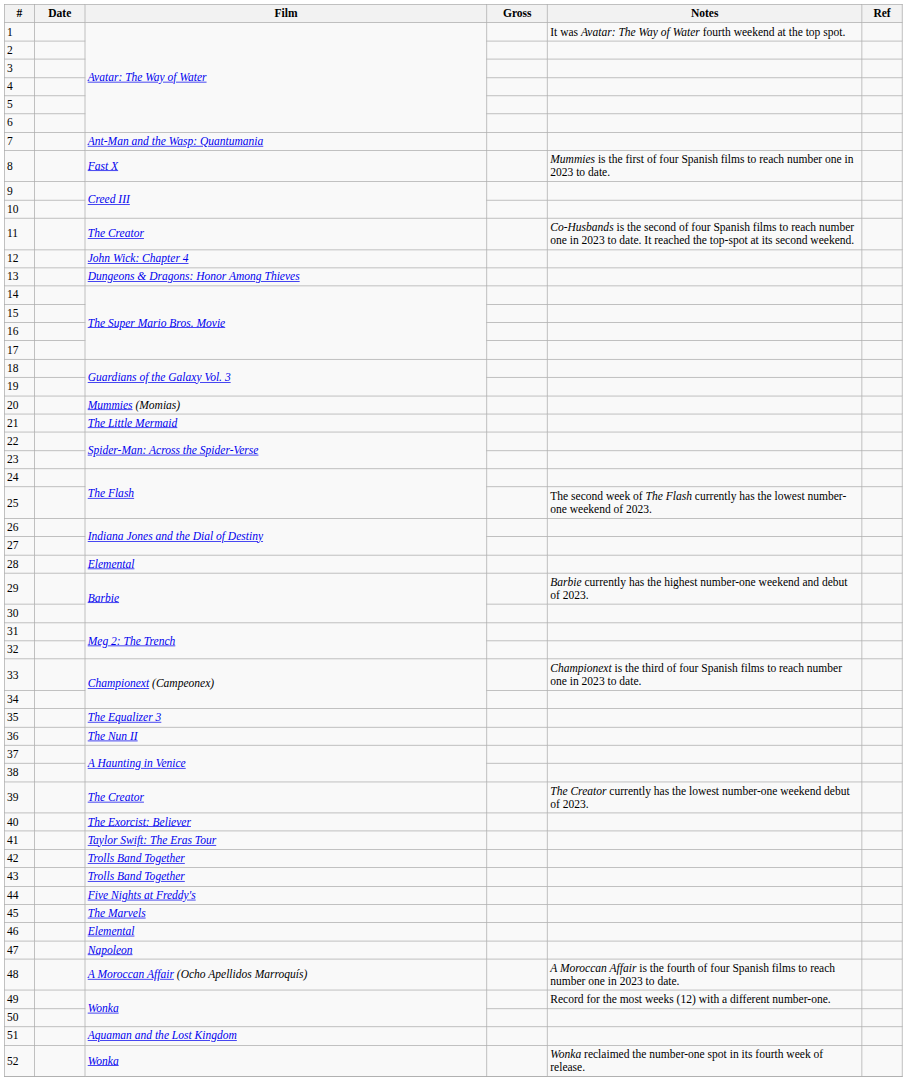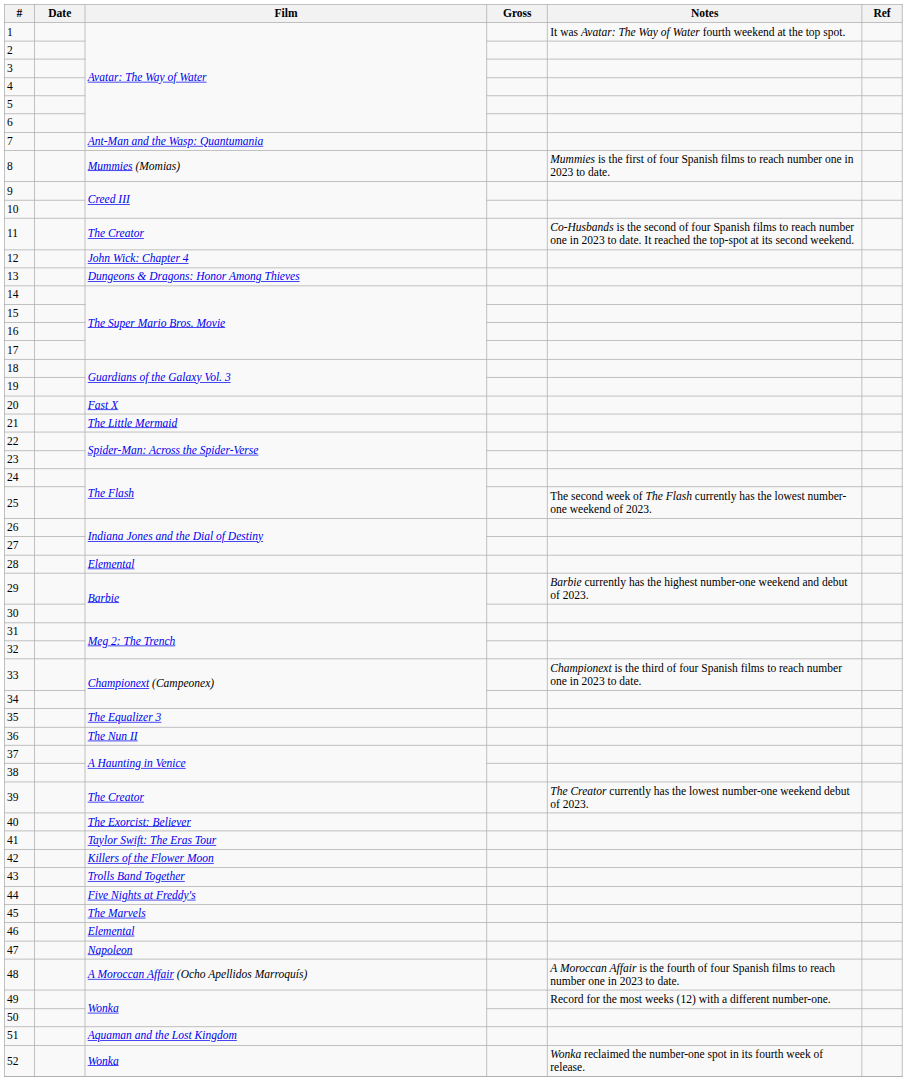8 | Film: Fast X -> Mummies (Momias)
20 | Film: Mummies (Momias) -> Fast X
42 | Film: Trolls Band Together -> Killers of the Flower Moon
